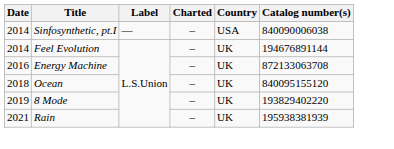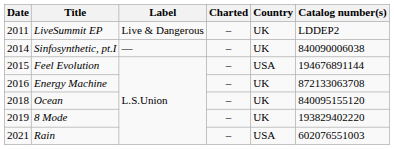+ row: 2011 | LiveSummit EP | Live & Dangerous | – | UK | LDDEP2
Sinfosynthetic, pt.I | Country: USA -> UK
Feel Evolution | Date: 2014 -> 2015
Feel Evolution | Country: UK -> USA
Rain | Country: UK -> USA
Rain | Catalog number(s): 195938381939 -> 602076551003
